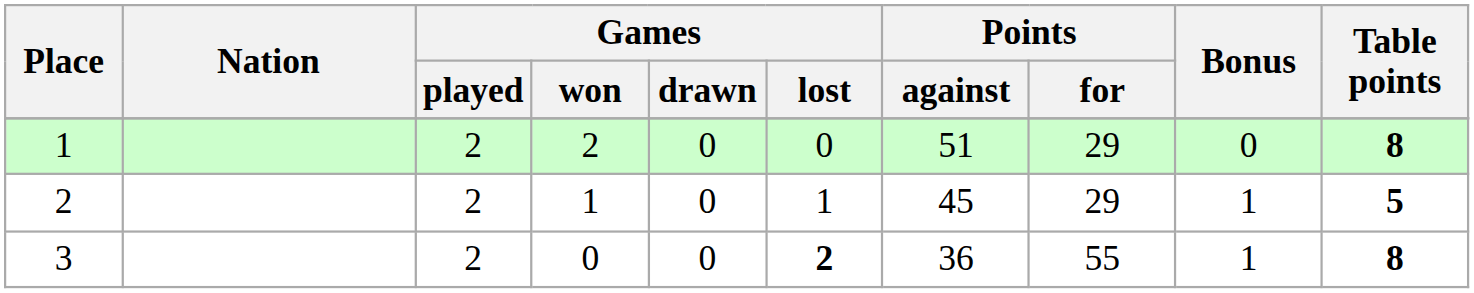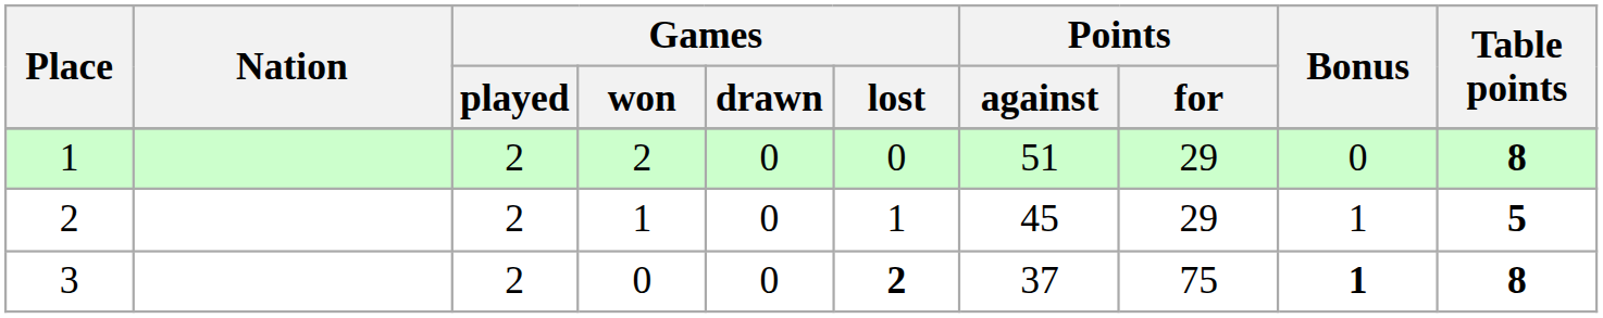3 | Points / against: 36 -> 37
3 | Points / for: 55 -> 75
3 | Bonus: normal -> bold
